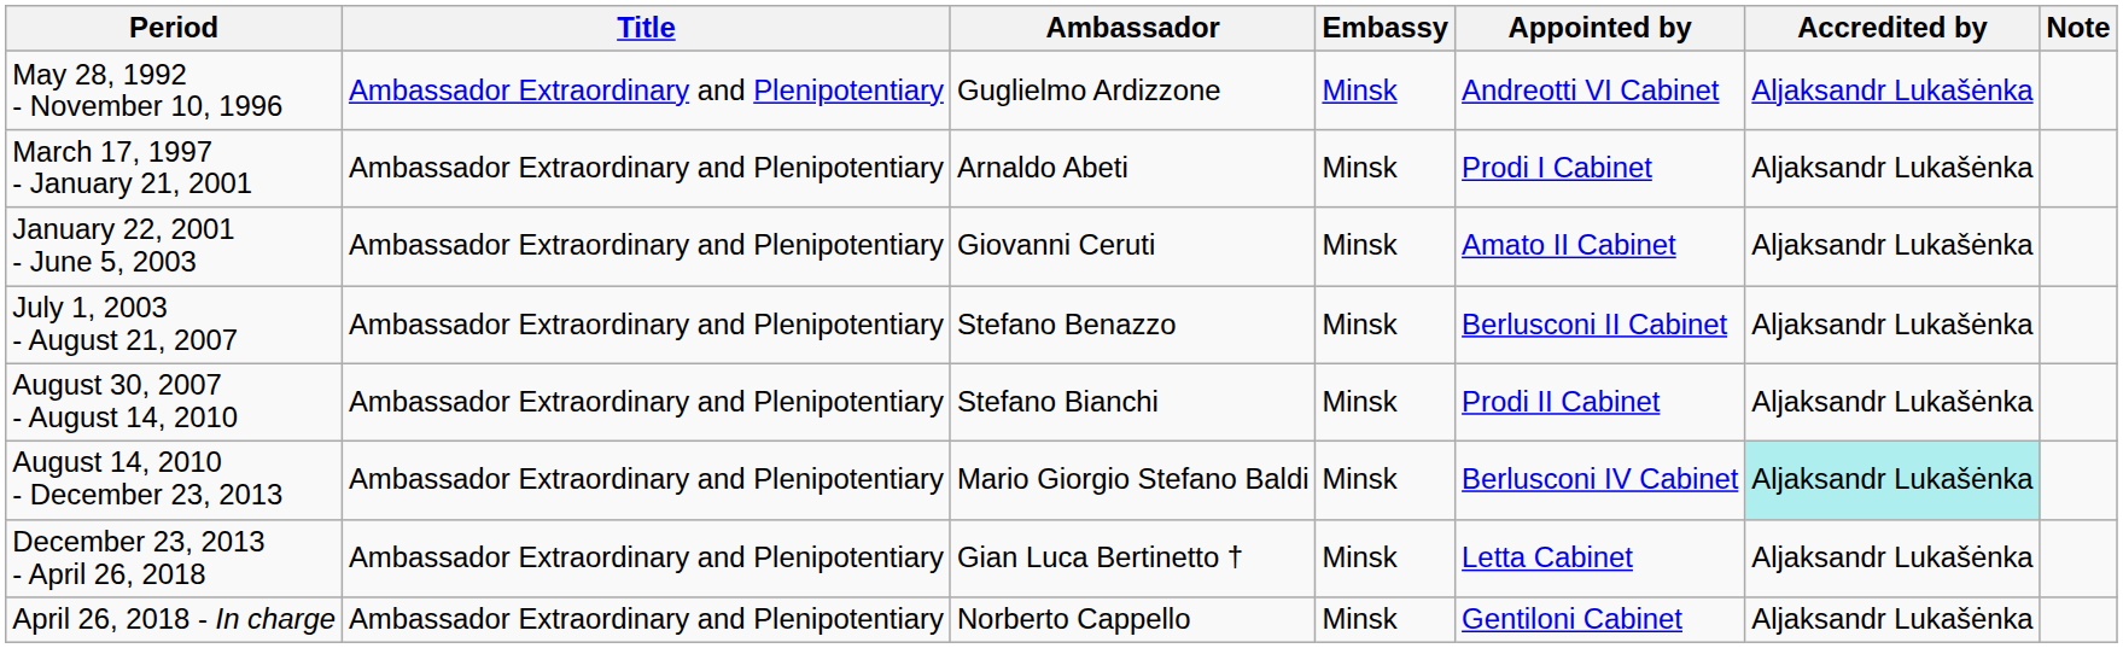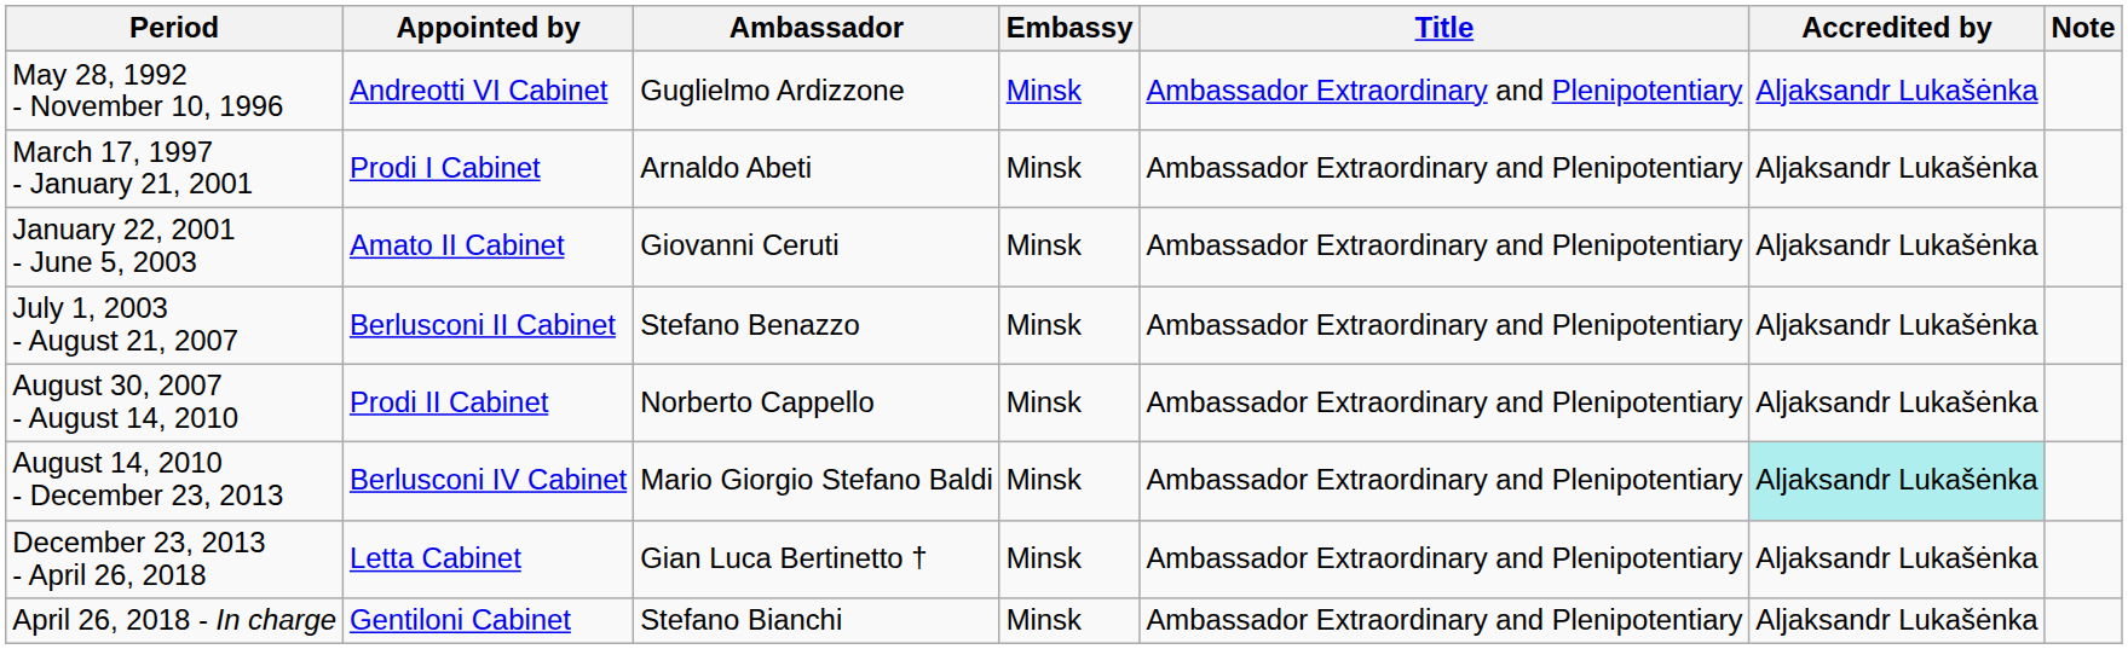columns swapped: Title <-> Appointed by
August 30, 2007 - August 14, 2010 | Ambassador: Stefano Bianchi -> Norberto Cappello
April 26, 2018 - In charge | Ambassador: Norberto Cappello -> Stefano Bianchi
